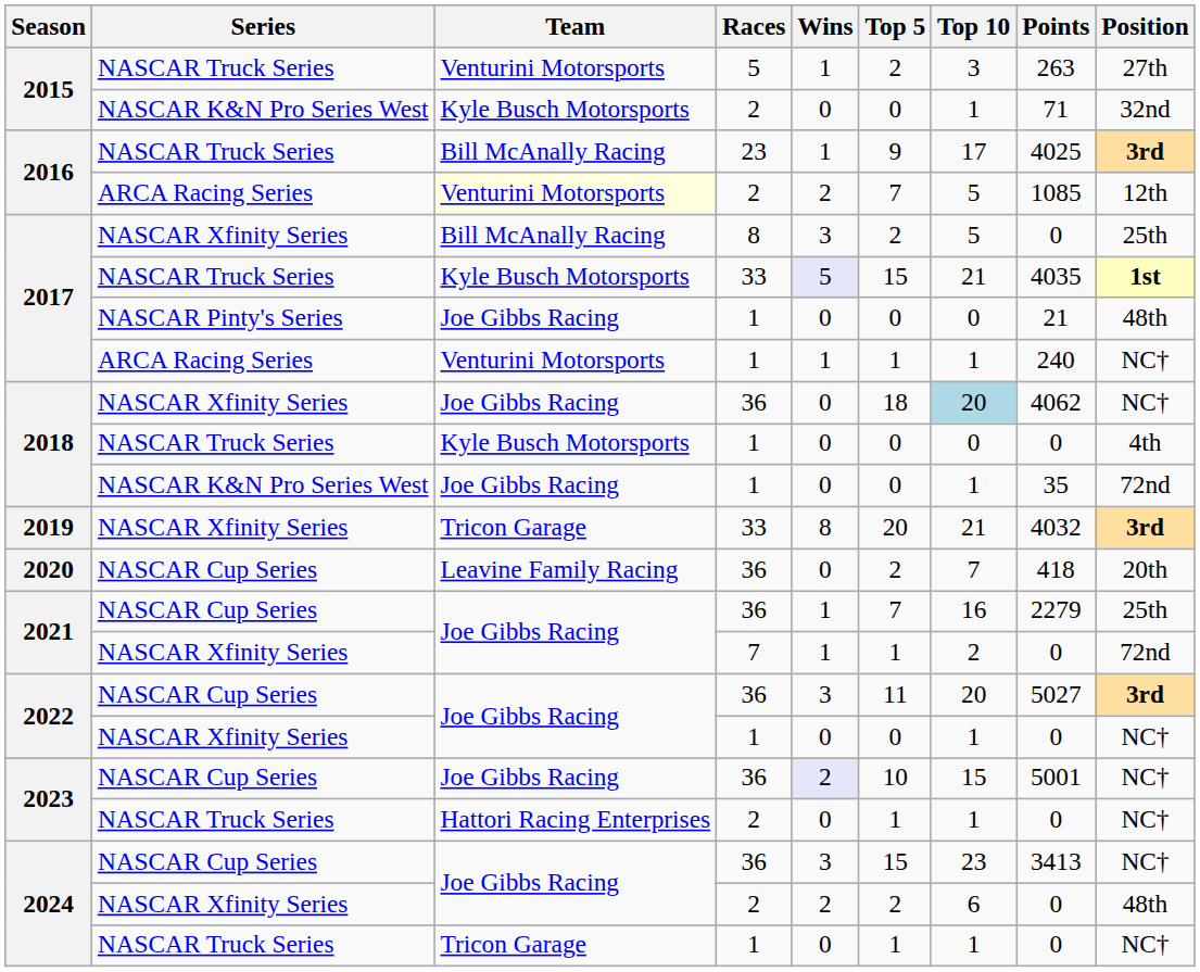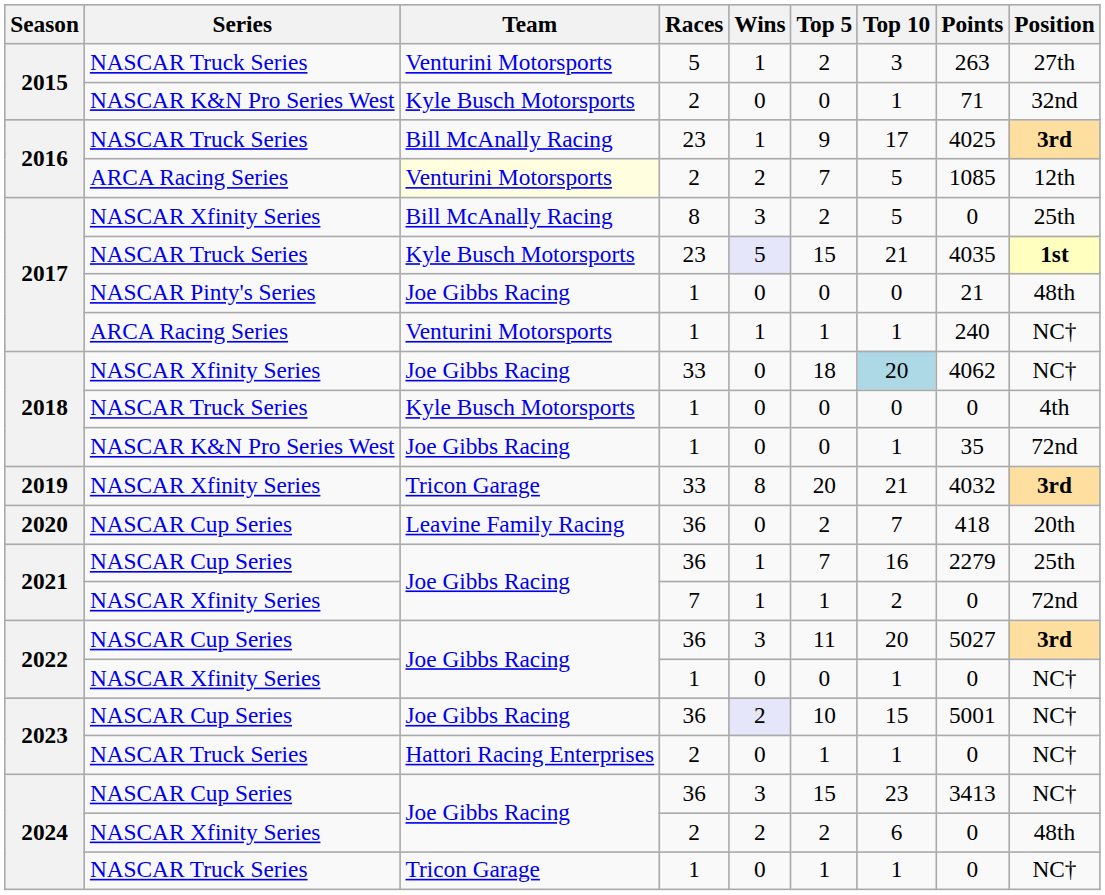2017 / NASCAR Truck Series | Races: 33 -> 23
2018 / NASCAR Xfinity Series | Races: 36 -> 33
